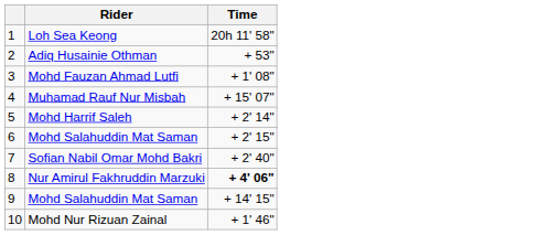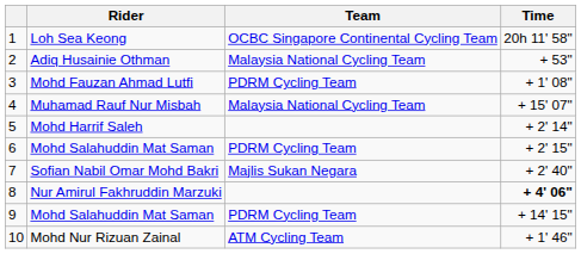+ column: Team | OCBC Singapore Continental Cycling Team | Malaysia National Cycling Team | PDRM Cycling Team | Malaysia National Cycling Team | PDRM Cycling Team | Majlis Sukan Negara | PDRM Cycling Team | ATM Cycling Team
